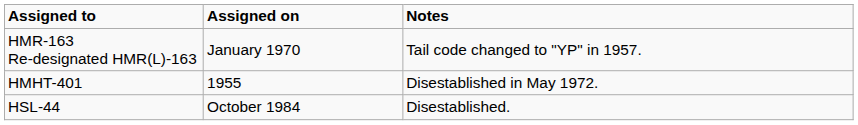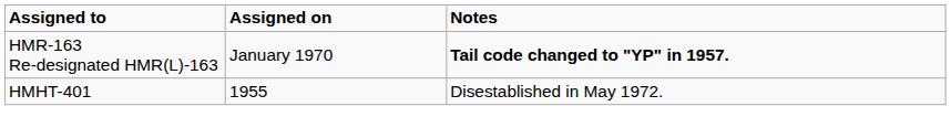HMR-163 Re-designated HMR(L)-163 | Notes: normal -> bold
- row: HSL-44 | October 1984 | Disestablished.
